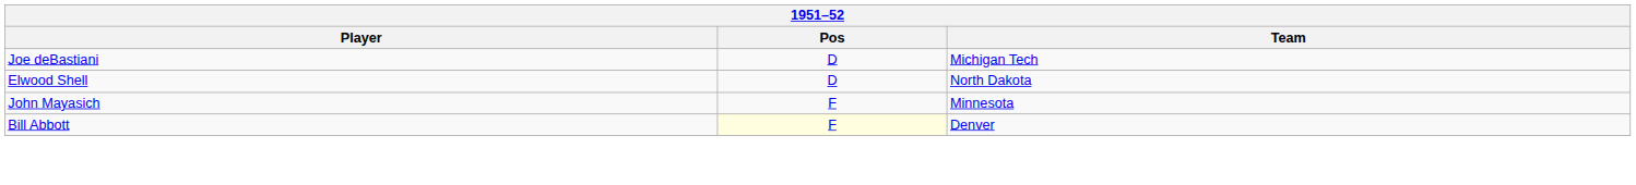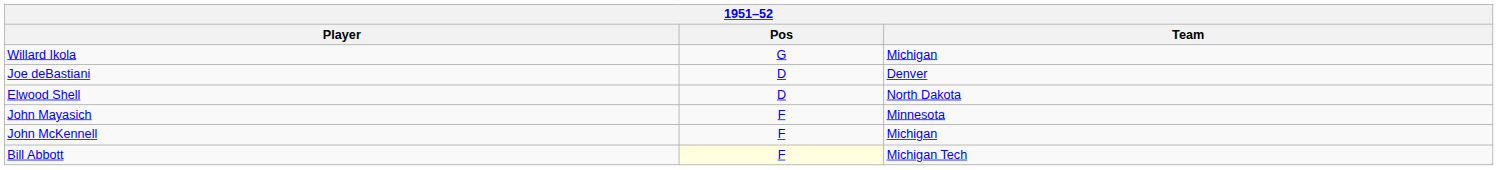+ row: Willard Ikola | G | Michigan
Joe deBastiani | Team: Michigan Tech -> Denver
+ row: John McKennell | F | Michigan
Bill Abbott | Team: Denver -> Michigan Tech
